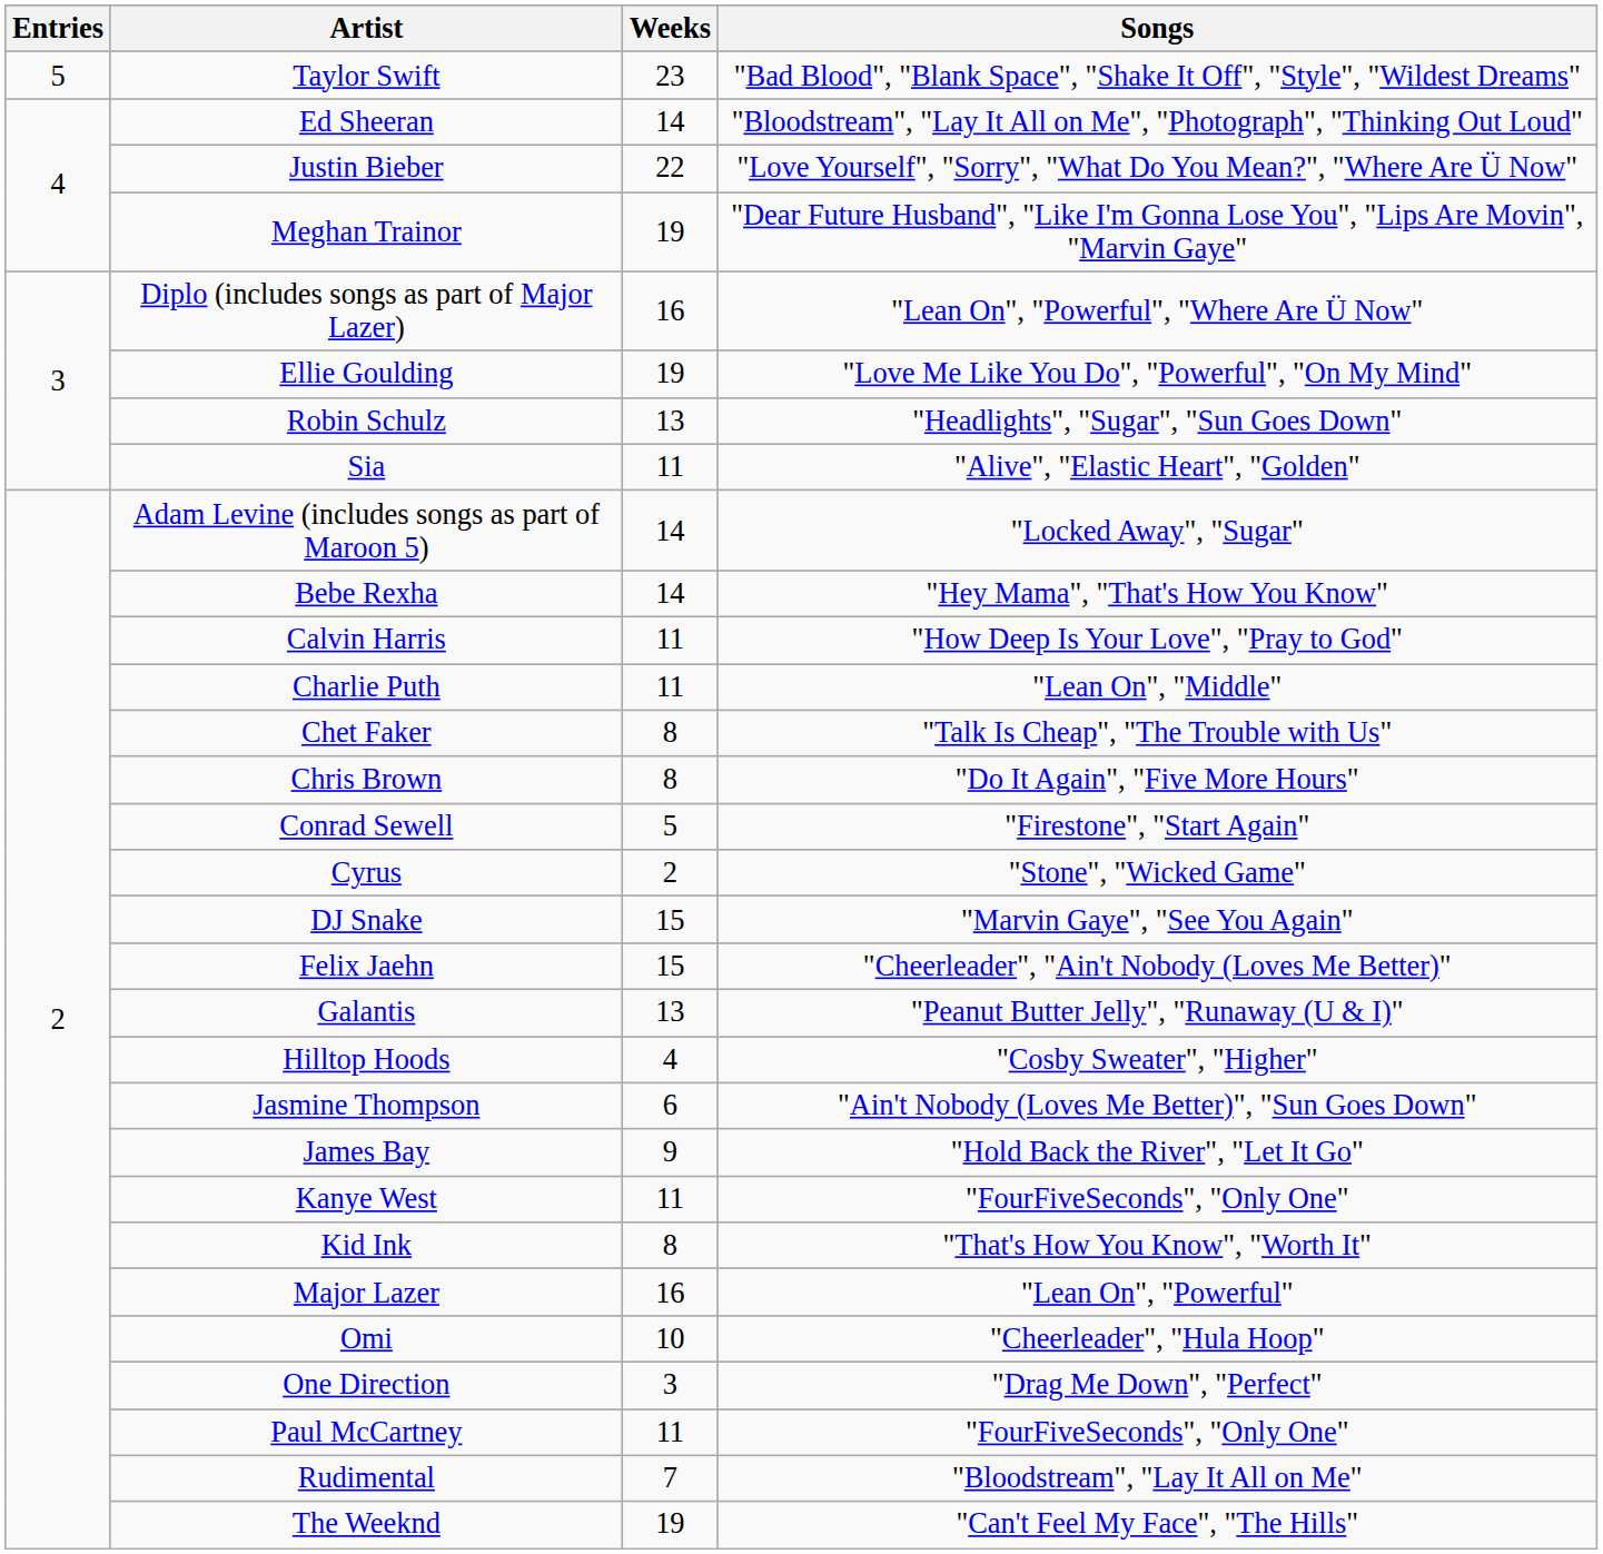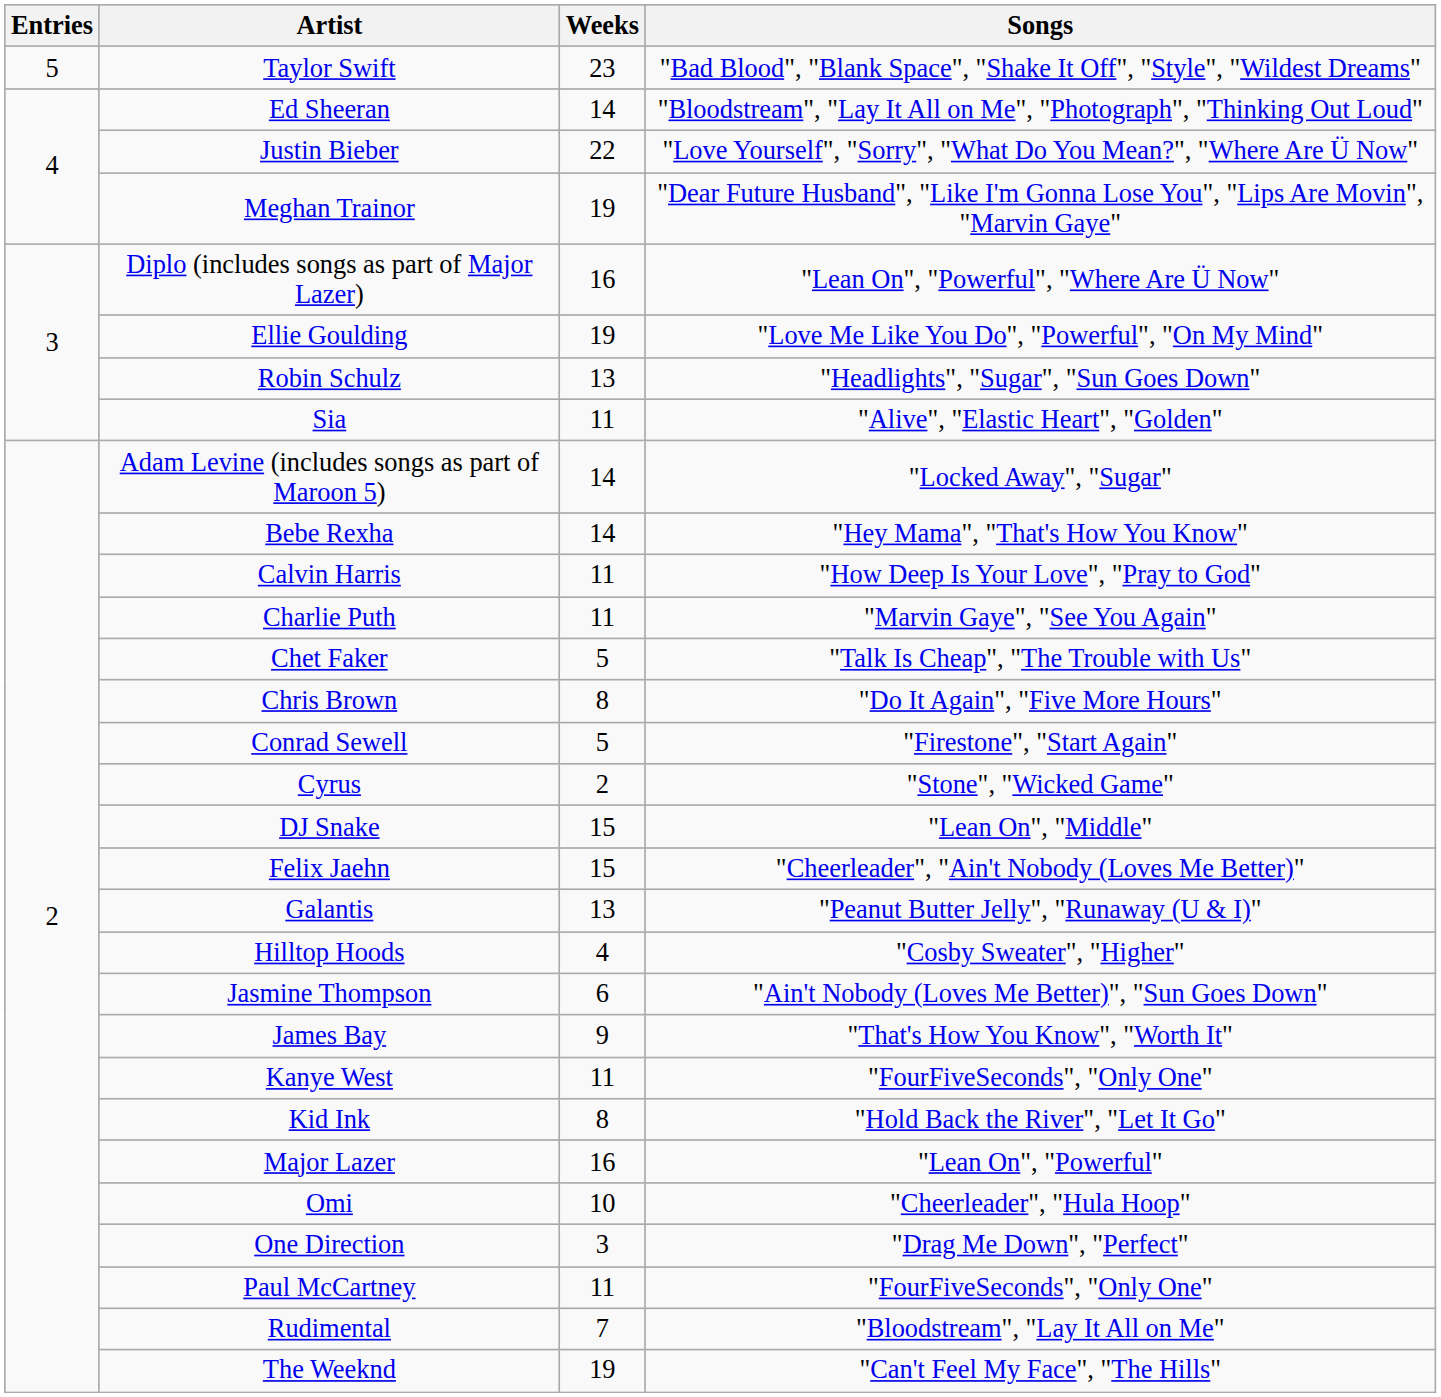Charlie Puth | Songs: "Lean On", "Middle" -> "Marvin Gaye", "See You Again"
Chet Faker | Weeks: 8 -> 5
DJ Snake | Songs: "Marvin Gaye", "See You Again" -> "Lean On", "Middle"
James Bay | Songs: "Hold Back the River", "Let It Go" -> "That's How You Know", "Worth It"
Kid Ink | Songs: "That's How You Know", "Worth It" -> "Hold Back the River", "Let It Go"
